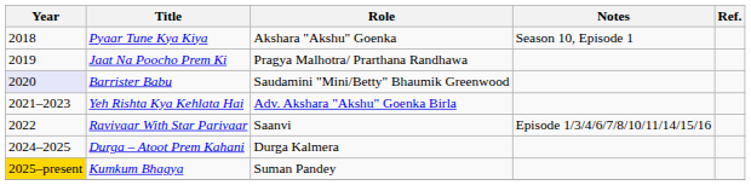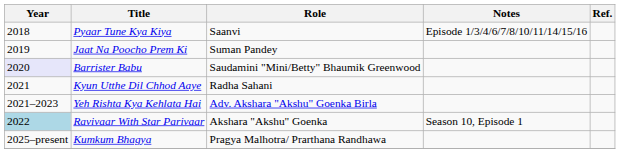Pyaar Tune Kya Kiya | Role: Akshara "Akshu" Goenka -> Saanvi
Pyaar Tune Kya Kiya | Notes: Season 10, Episode 1 -> Episode 1/3/4/6/7/8/10/11/14/15/16
Jaat Na Poocho Prem Ki | Role: Pragya Malhotra/ Prarthana Randhawa -> Suman Pandey
+ row: 2021 | Kyun Utthe Dil Chhod Aaye | Radha Sahani
Ravivaar With Star Parivaar | Year: no background -> lightblue background
Ravivaar With Star Parivaar | Role: Saanvi -> Akshara "Akshu" Goenka
Ravivaar With Star Parivaar | Notes: Episode 1/3/4/6/7/8/10/11/14/15/16 -> Season 10, Episode 1
- row: 2024–2025 | Durga – Atoot Prem Kahani | Durga Kalmera
Kumkum Bhagya | Year: gold background -> no background
Kumkum Bhagya | Role: Suman Pandey -> Pragya Malhotra/ Prarthana Randhawa
